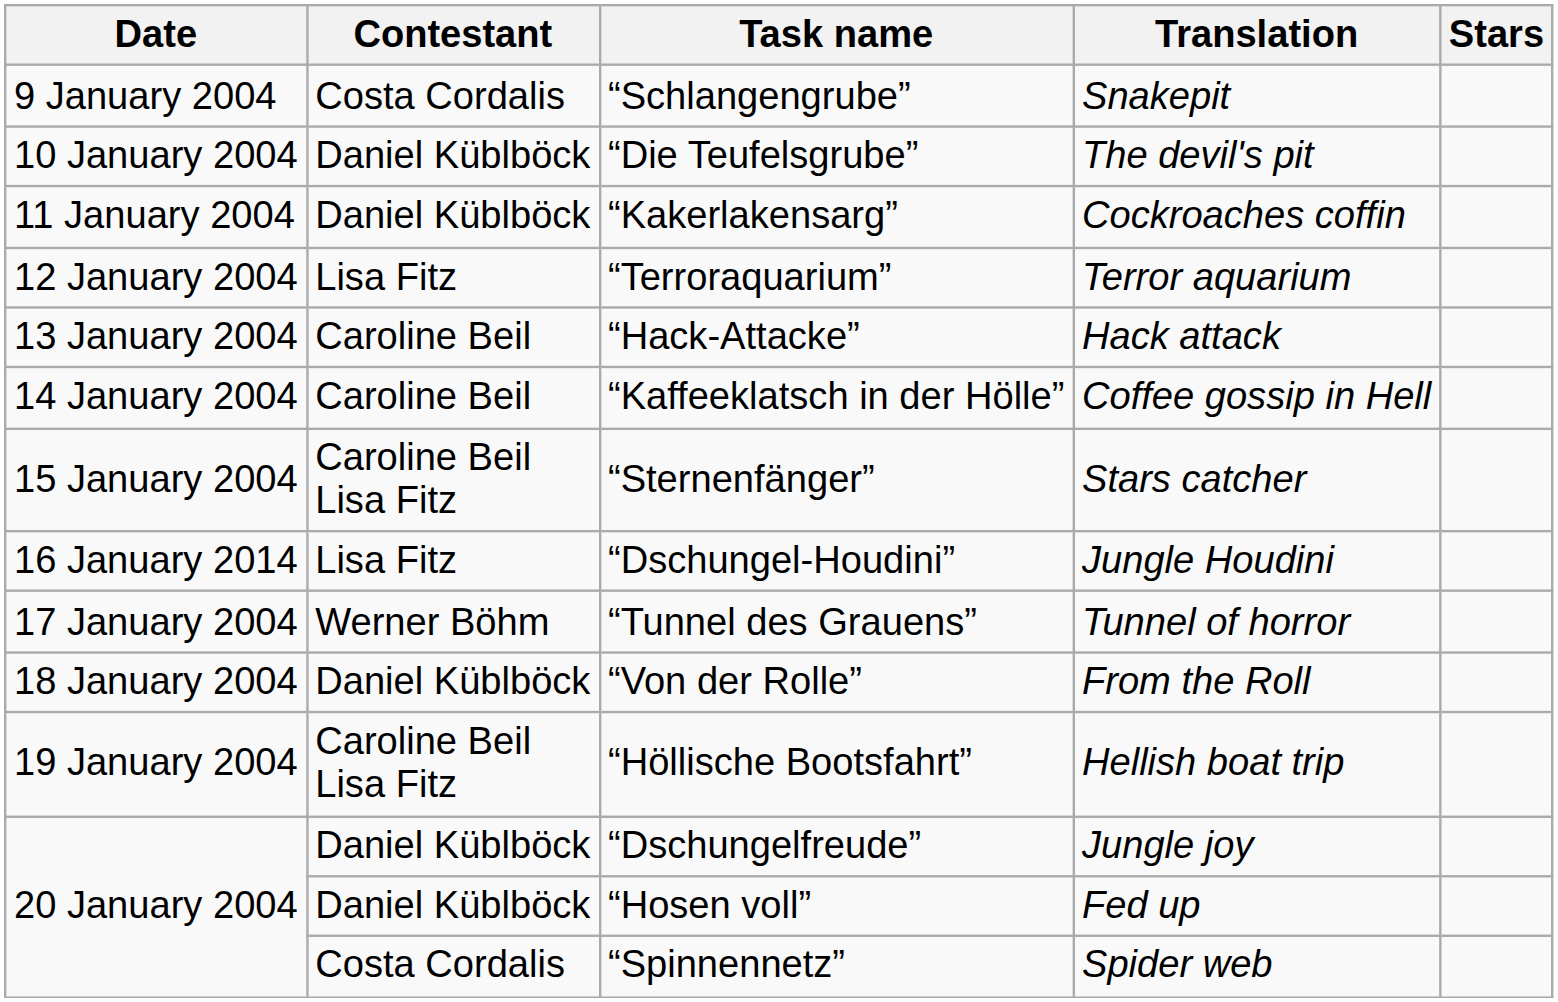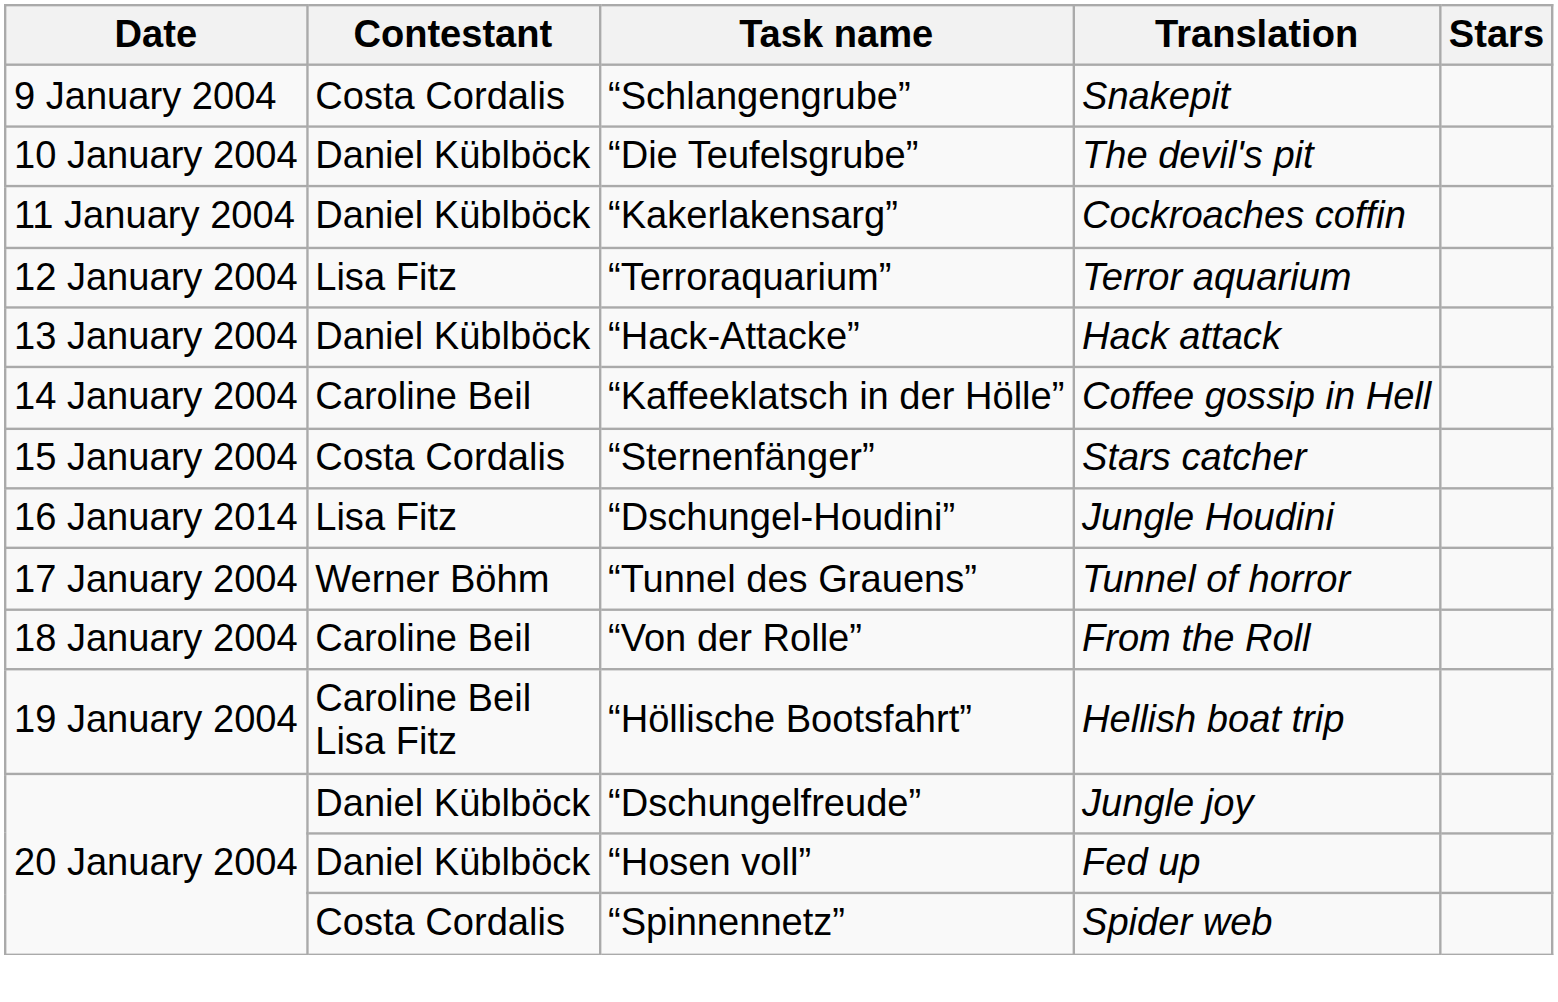“Hack-Attacke” | Contestant: Caroline Beil -> Daniel Küblböck
“Sternenfänger” | Contestant: Caroline Beil Lisa Fitz -> Costa Cordalis
“Von der Rolle” | Contestant: Daniel Küblböck -> Caroline Beil
